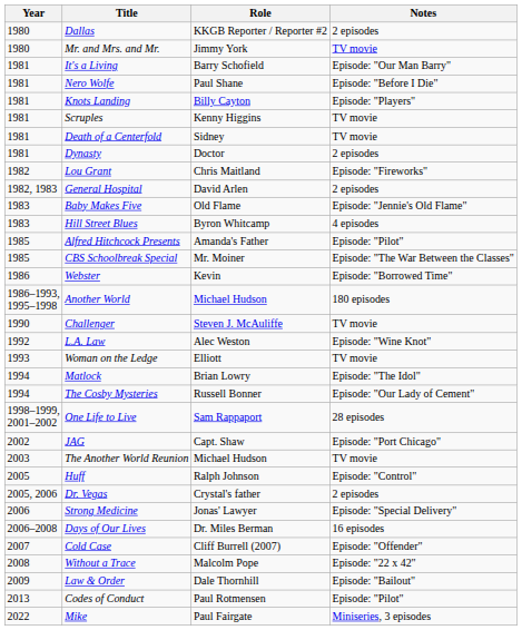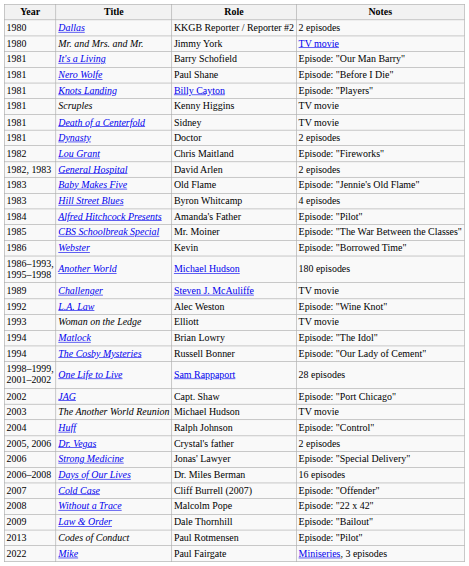Alfred Hitchcock Presents | Year: 1985 -> 1984
Challenger | Year: 1990 -> 1989
Huff | Year: 2005 -> 2004
